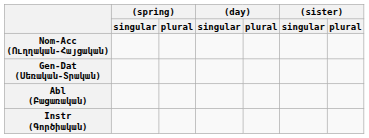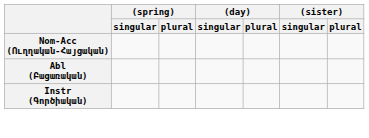- row: Gen-Dat (Սեռական-Տրական)
